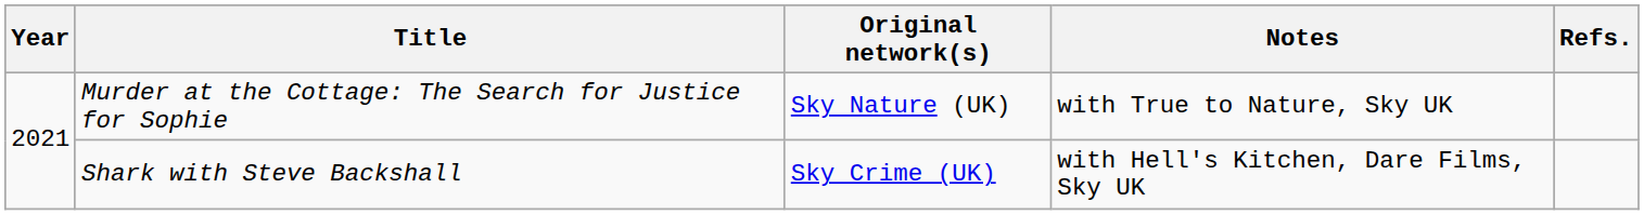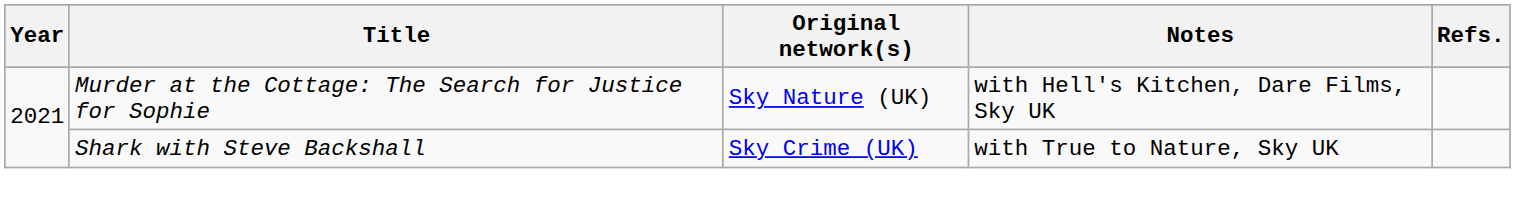Murder at the Cottage: The Search for Justice for Sophie | Notes: with True to Nature, Sky UK -> with Hell's Kitchen, Dare Films, Sky UK
Shark with Steve Backshall | Notes: with Hell's Kitchen, Dare Films, Sky UK -> with True to Nature, Sky UK
